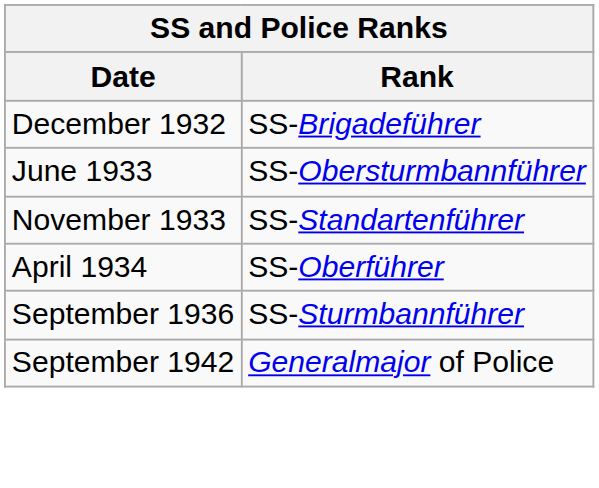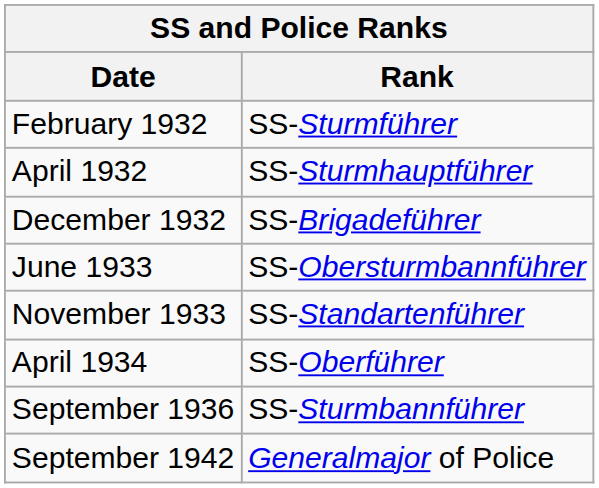+ row: February 1932 | SS-Sturmführer
+ row: April 1932 | SS-Sturmhauptführer
